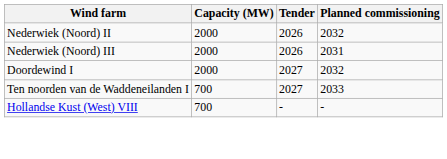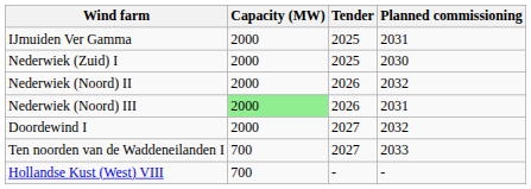+ row: IJmuiden Ver Gamma | 2000 | 2025 | 2031
+ row: Nederwiek (Zuid) I | 2000 | 2025 | 2030
Nederwiek (Noord) III | Capacity (MW): no background -> lightgreen background
